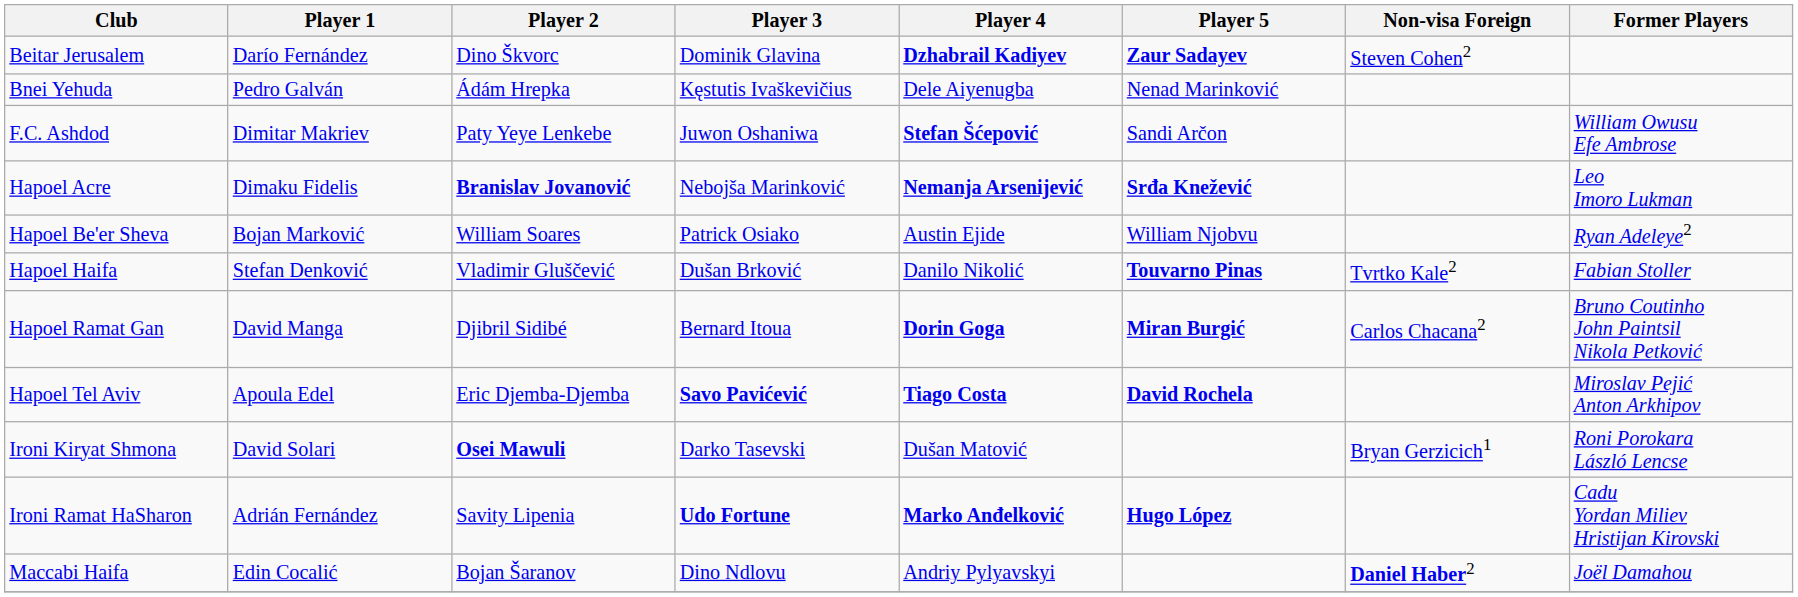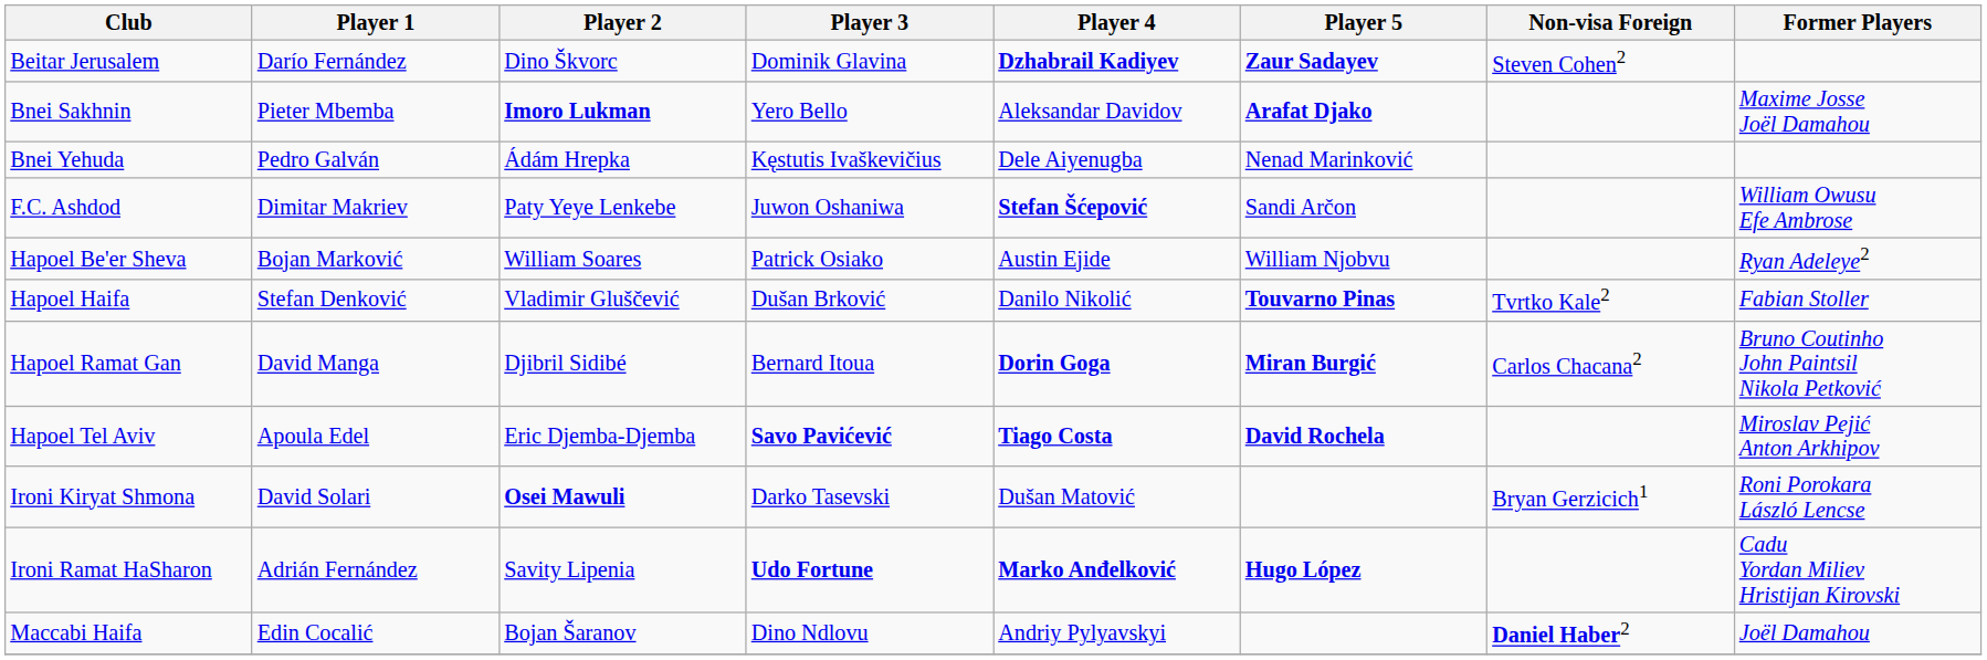+ row: Bnei Sakhnin | Pieter Mbemba | Imoro Lukman | Yero Bello | Aleksandar Davidov | Arafat Djako | Maxime Josse Joël Damahou
- row: Hapoel Acre | Dimaku Fidelis | Branislav Jovanović | Nebojša Marinković | Nemanja Arsenijević | Srđa Knežević | Leo Imoro Lukman
